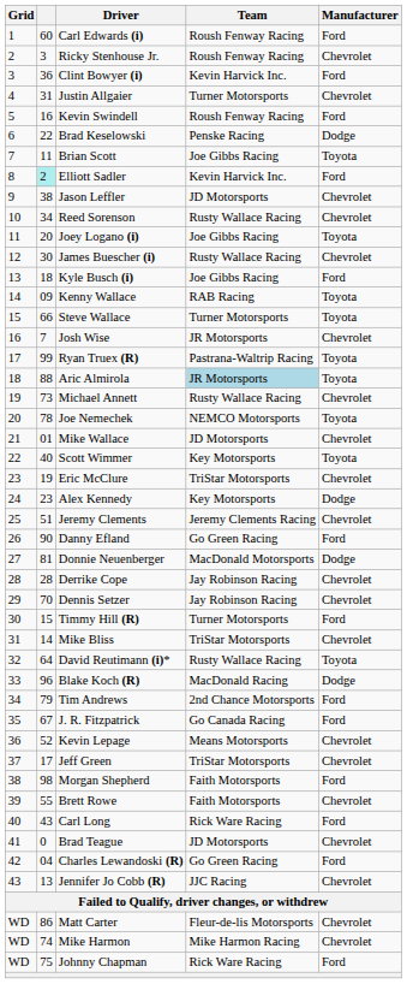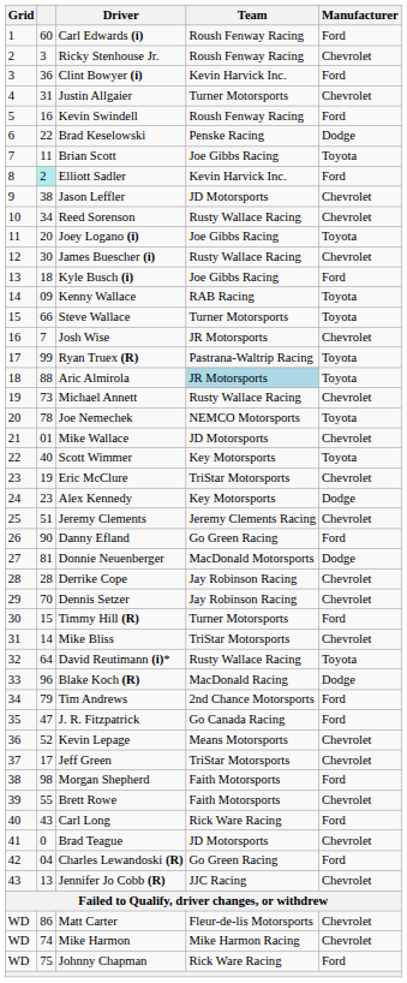J. R. Fitzpatrick | column 2: 67 -> 47
